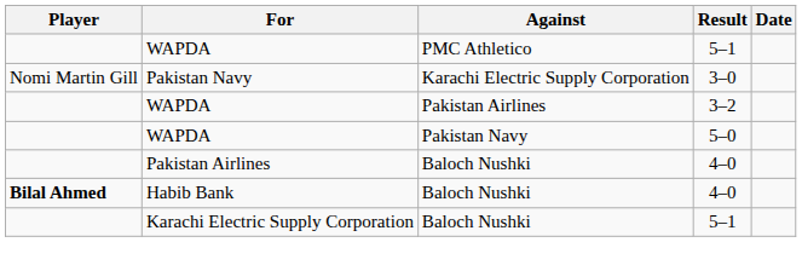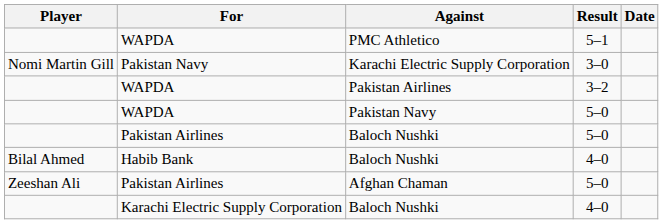Pakistan Airlines / Baloch Nushki | Result: 4–0 -> 5–0
Habib Bank / Baloch Nushki | Player: bold -> normal
+ row: Zeeshan Ali | Pakistan Airlines | Afghan Chaman | 5–0
Karachi Electric Supply Corporation / Baloch Nushki | Result: 5–1 -> 4–0
